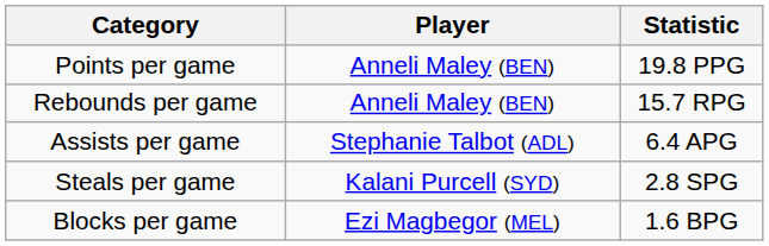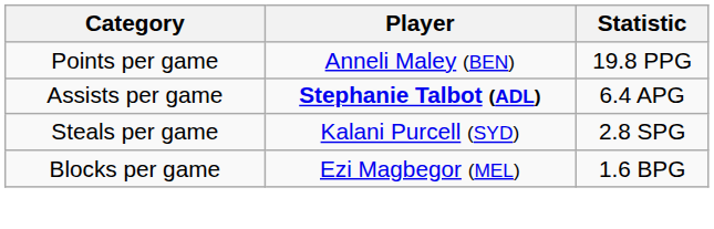- row: Rebounds per game | Anneli Maley (BEN) | 15.7 RPG
Assists per game | Player: normal -> bold
